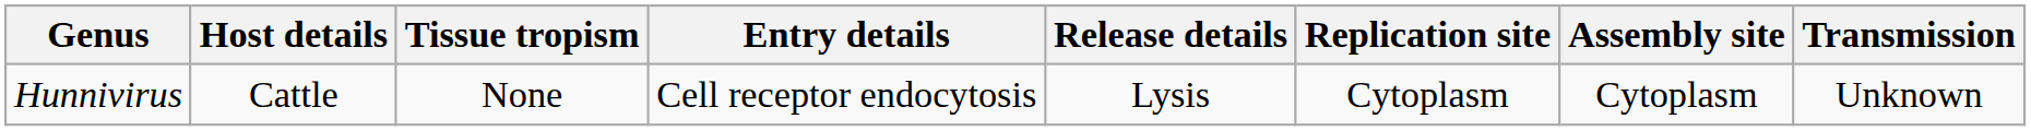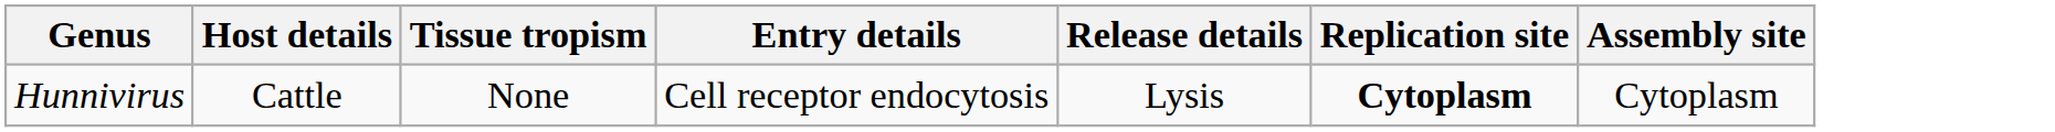- column: Transmission | Unknown
Hunnivirus | Replication site: normal -> bold
